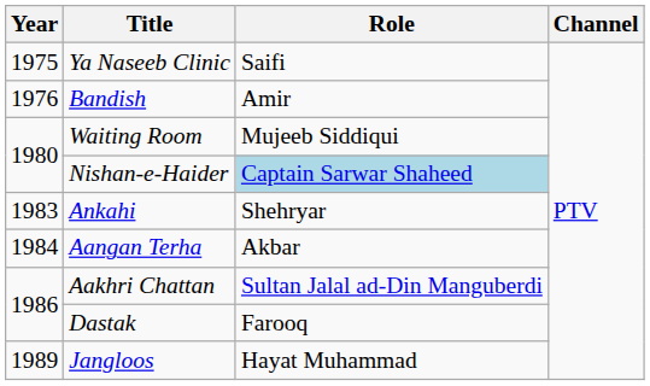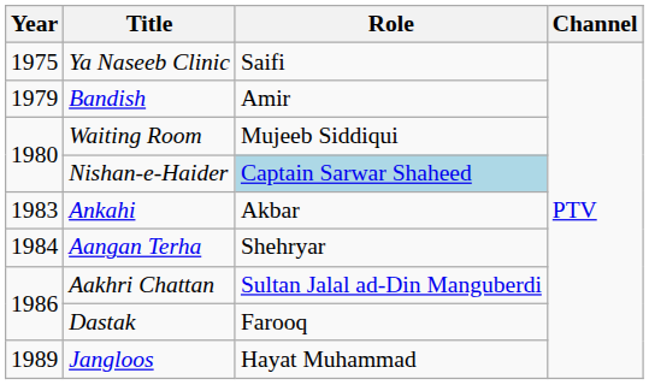Bandish | Year: 1976 -> 1979
Ankahi | Role: Shehryar -> Akbar
Aangan Terha | Role: Akbar -> Shehryar
